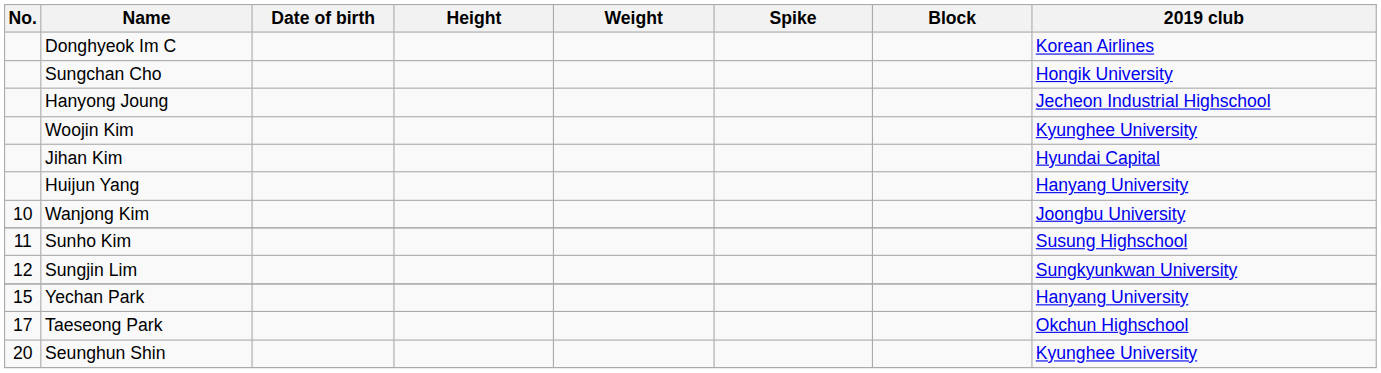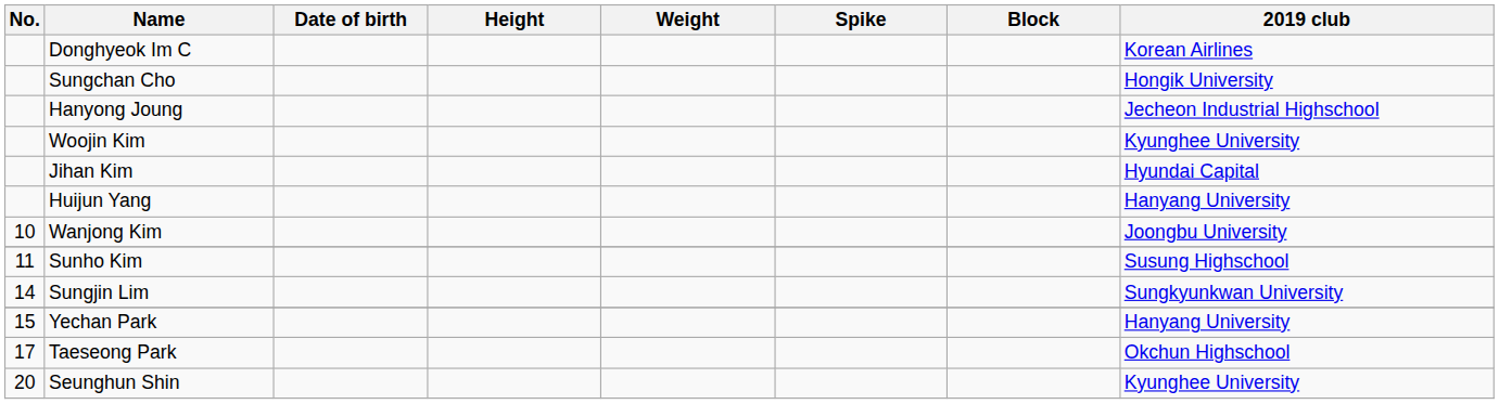Sungjin Lim | No.: 12 -> 14
